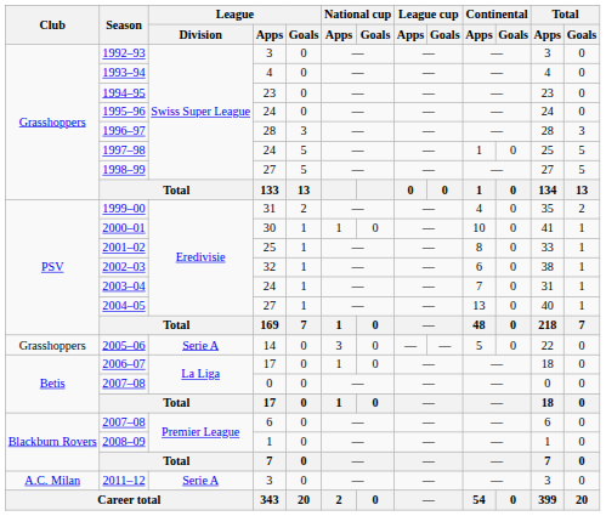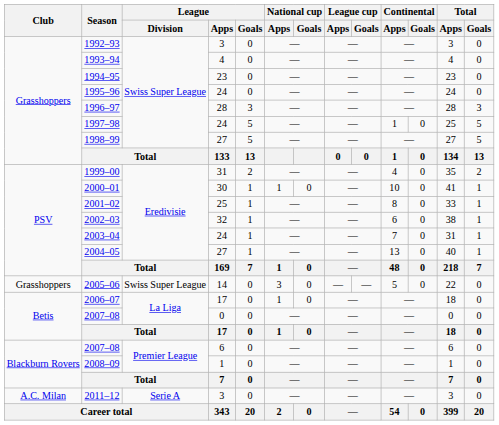2005–06 | League / Division: Serie A -> Swiss Super League
